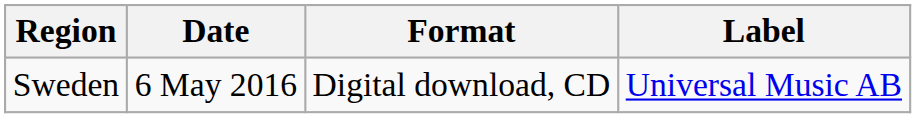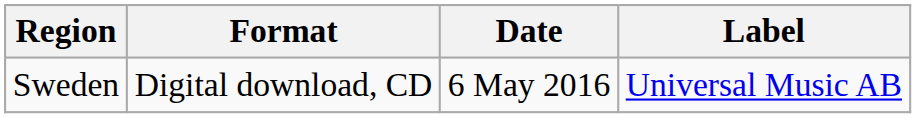columns swapped: Date <-> Format
